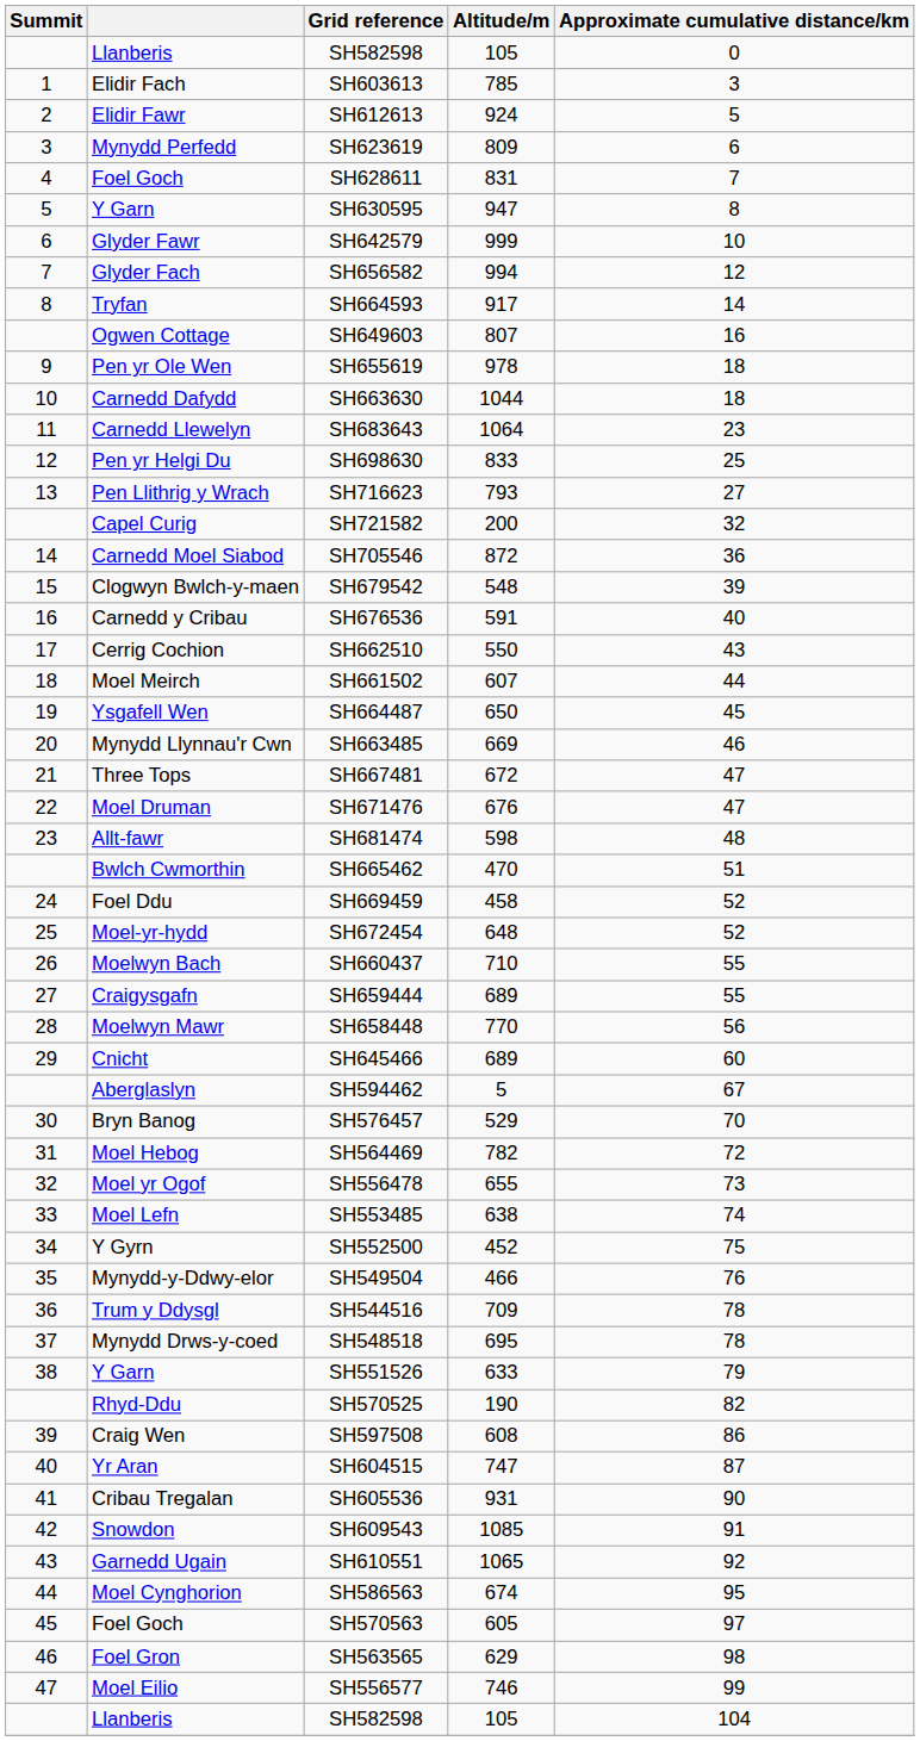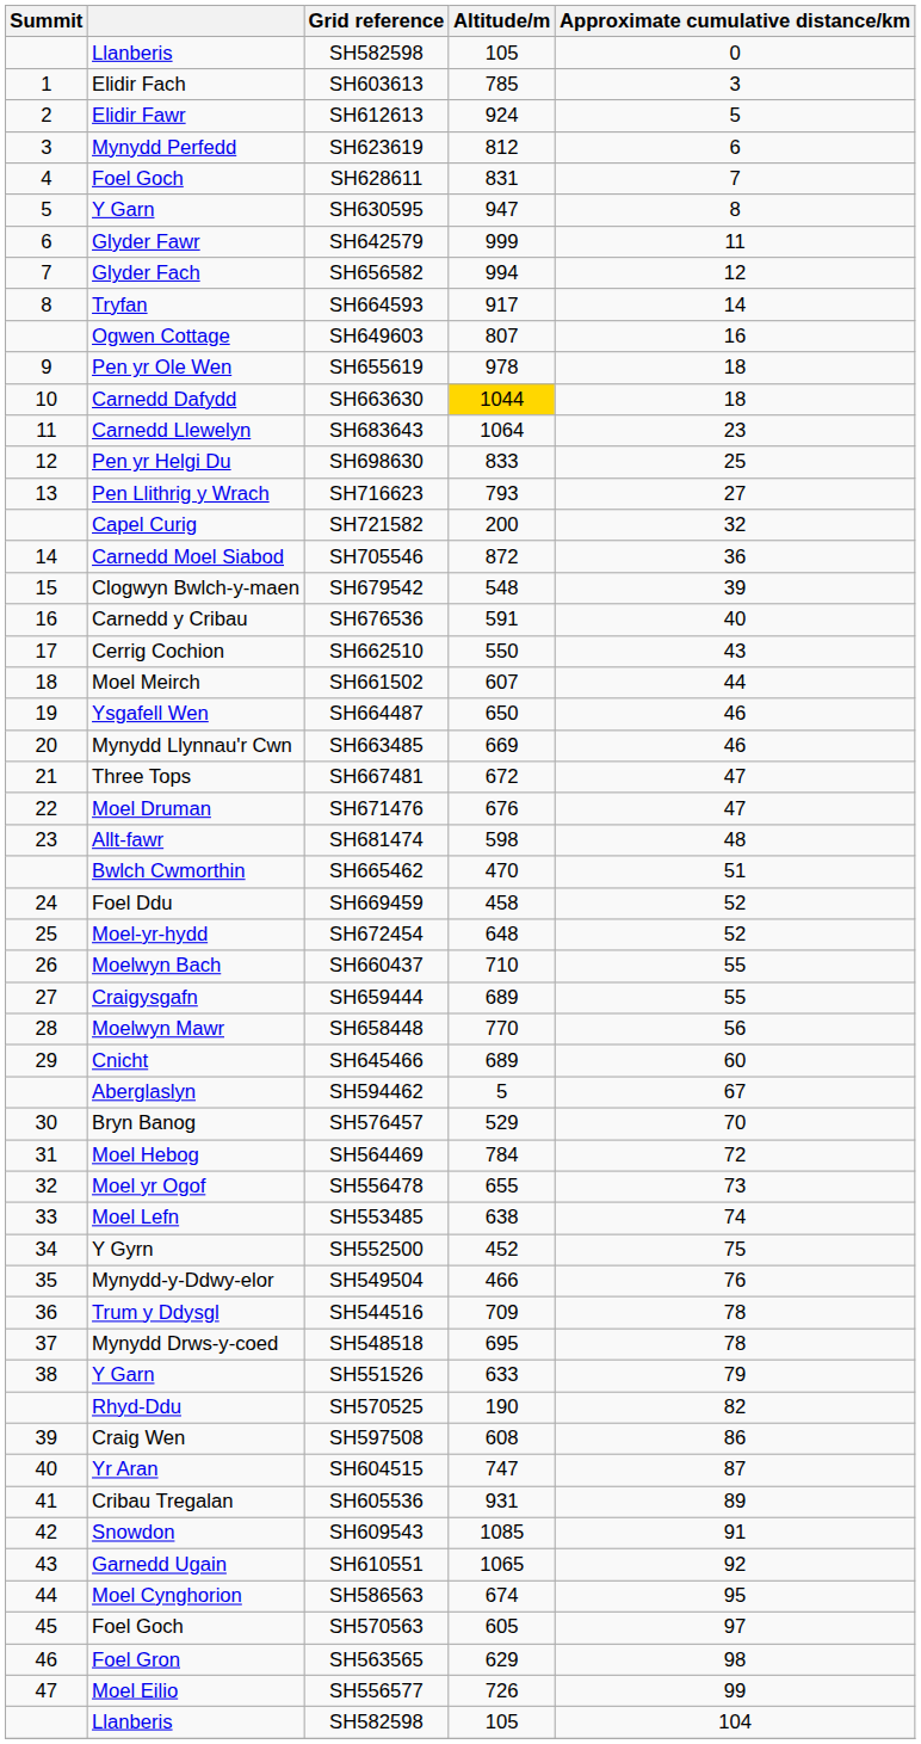SH623619 | Altitude/m: 809 -> 812
SH642579 | Approximate cumulative distance/km: 10 -> 11
SH663630 | Altitude/m: no background -> gold background
SH664487 | Approximate cumulative distance/km: 45 -> 46
SH564469 | Altitude/m: 782 -> 784
SH605536 | Approximate cumulative distance/km: 90 -> 89
SH556577 | Altitude/m: 746 -> 726
